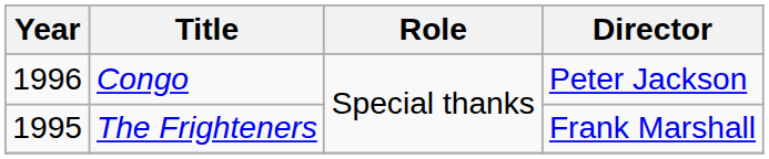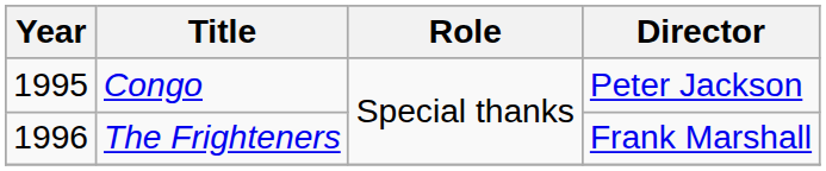Congo | Year: 1996 -> 1995
The Frighteners | Year: 1995 -> 1996
